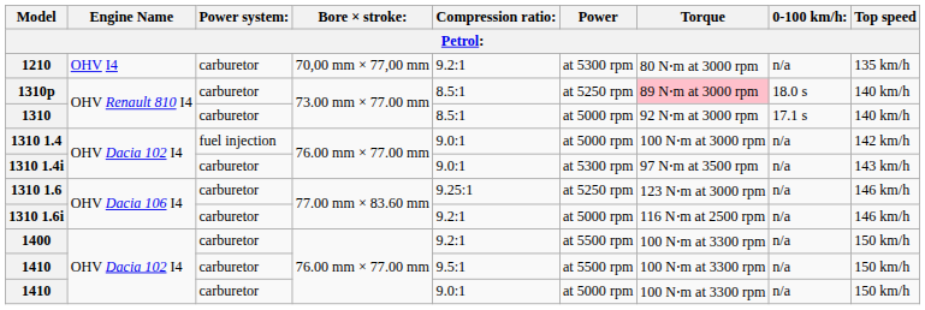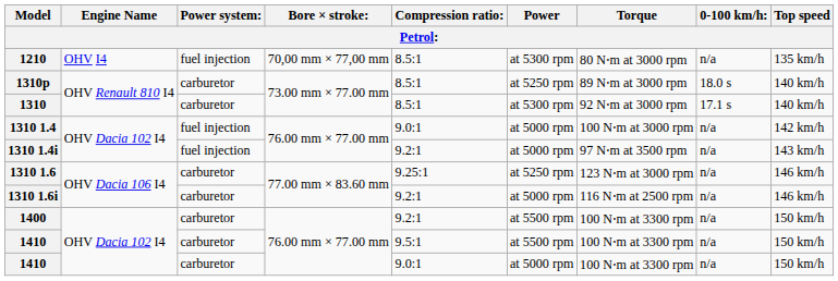1210 | Power system:: carburetor -> fuel injection
1210 | Compression ratio:: 9.2:1 -> 8.5:1
1310p | Torque: pink background -> no background
1310 | Power: at 5000 rpm -> at 5300 rpm
1310 1.4i | Power system:: carburetor -> fuel injection
1310 1.4i | Compression ratio:: 9.0:1 -> 9.2:1
1310 1.4i | Power: at 5300 rpm -> at 5000 rpm
